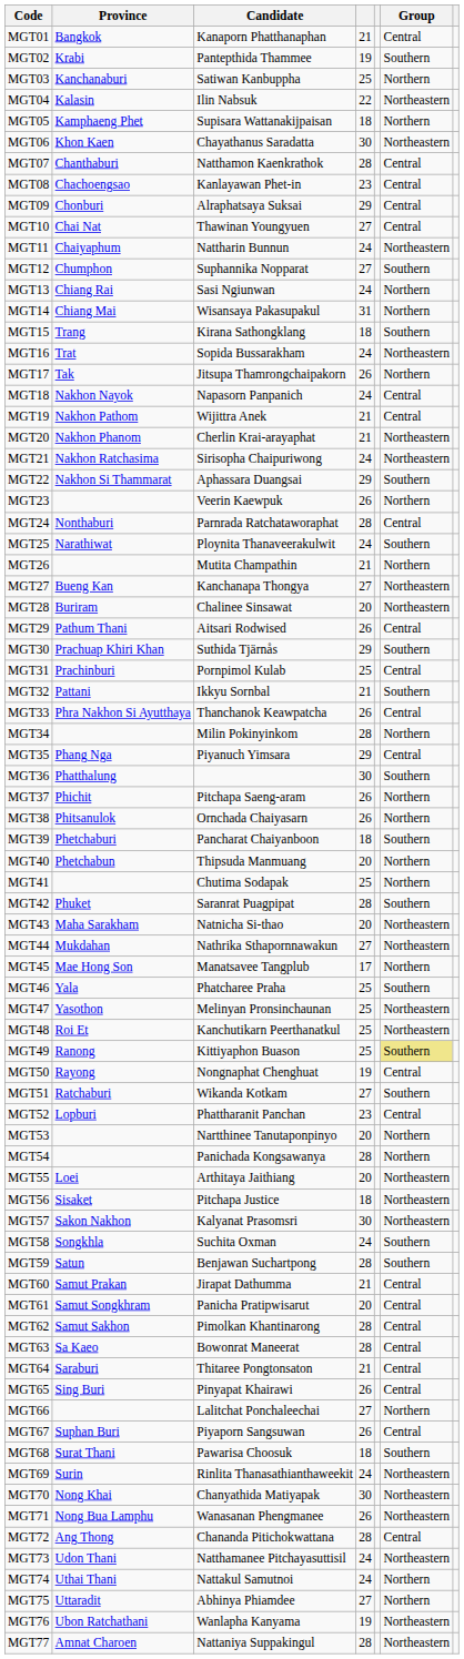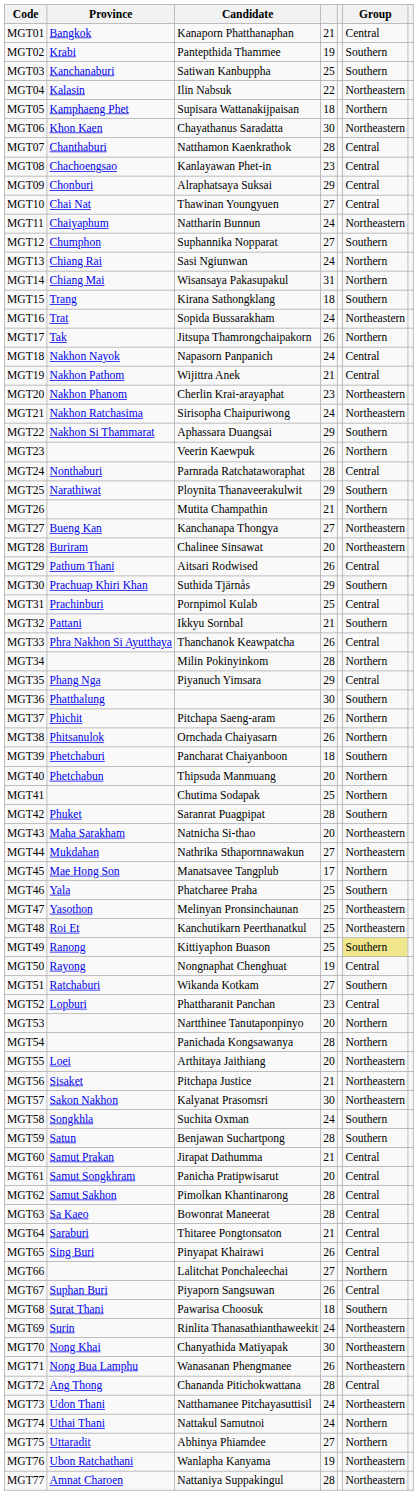MGT03 | Group: Northern -> Southern
MGT20 | column 4: 21 -> 23
MGT25 | column 4: 24 -> 29
MGT56 | column 4: 18 -> 21
